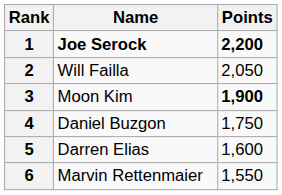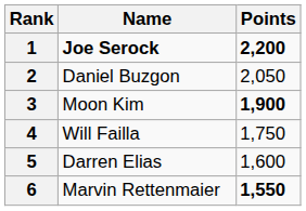2 | Name: Will Failla -> Daniel Buzgon
4 | Name: Daniel Buzgon -> Will Failla
6 | Points: normal -> bold
